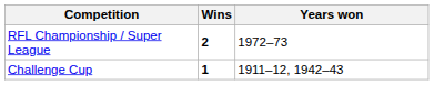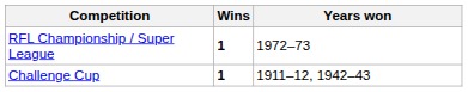RFL Championship / Super League | Wins: 2 -> 1
